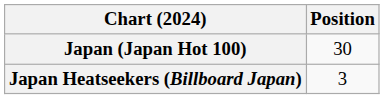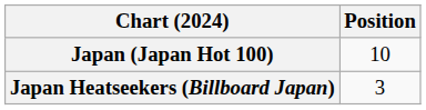Japan (Japan Hot 100) | Position: 30 -> 10
